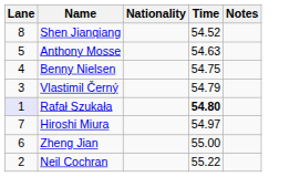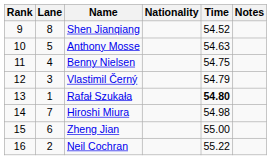+ column: Rank | 9 | 10 | 11 | 12 | 13 | 14 | 15 | 16
Rafał Szukała | Lane: lavender background -> no background
Hiroshi Miura | Time: 54.97 -> 54.98
